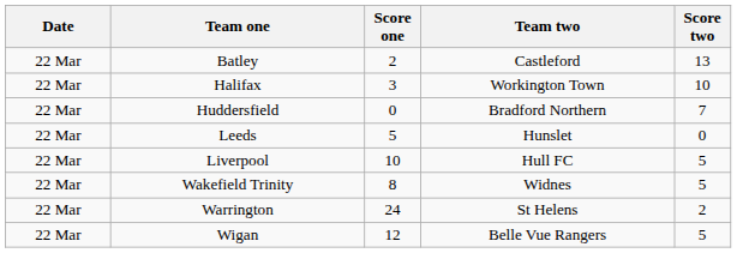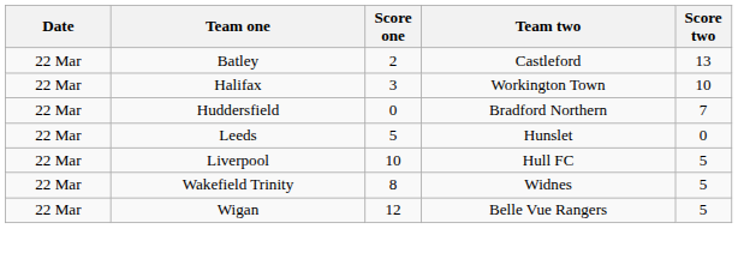- row: 22 Mar | Warrington | 24 | St Helens | 2
